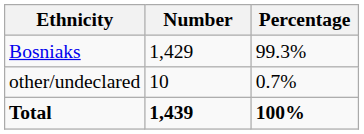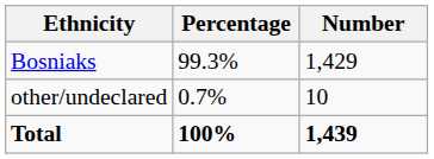columns swapped: Number <-> Percentage
